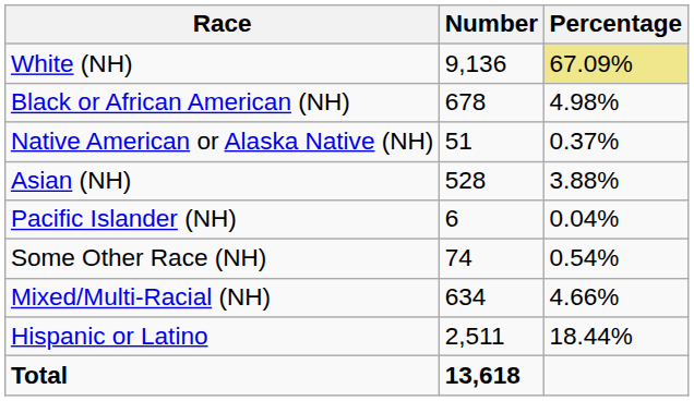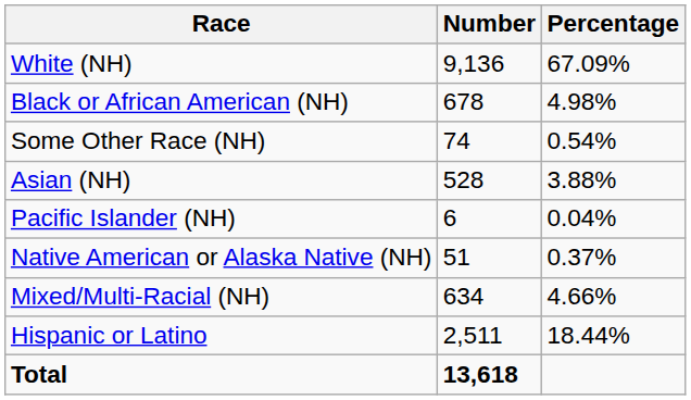White (NH) | Percentage: khaki background -> no background
rows swapped: Native American or Alaska Native (NH) <-> Some Other Race (NH)
